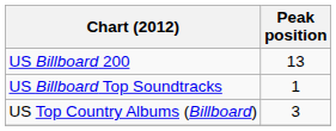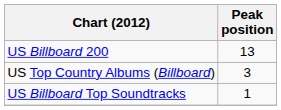rows swapped: US Top Country Albums (Billboard) <-> US Billboard Top Soundtracks
